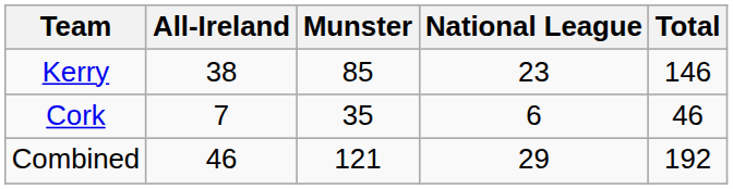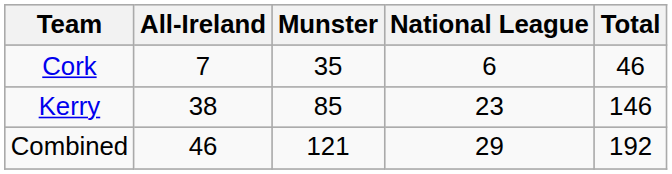rows swapped: Kerry <-> Cork
